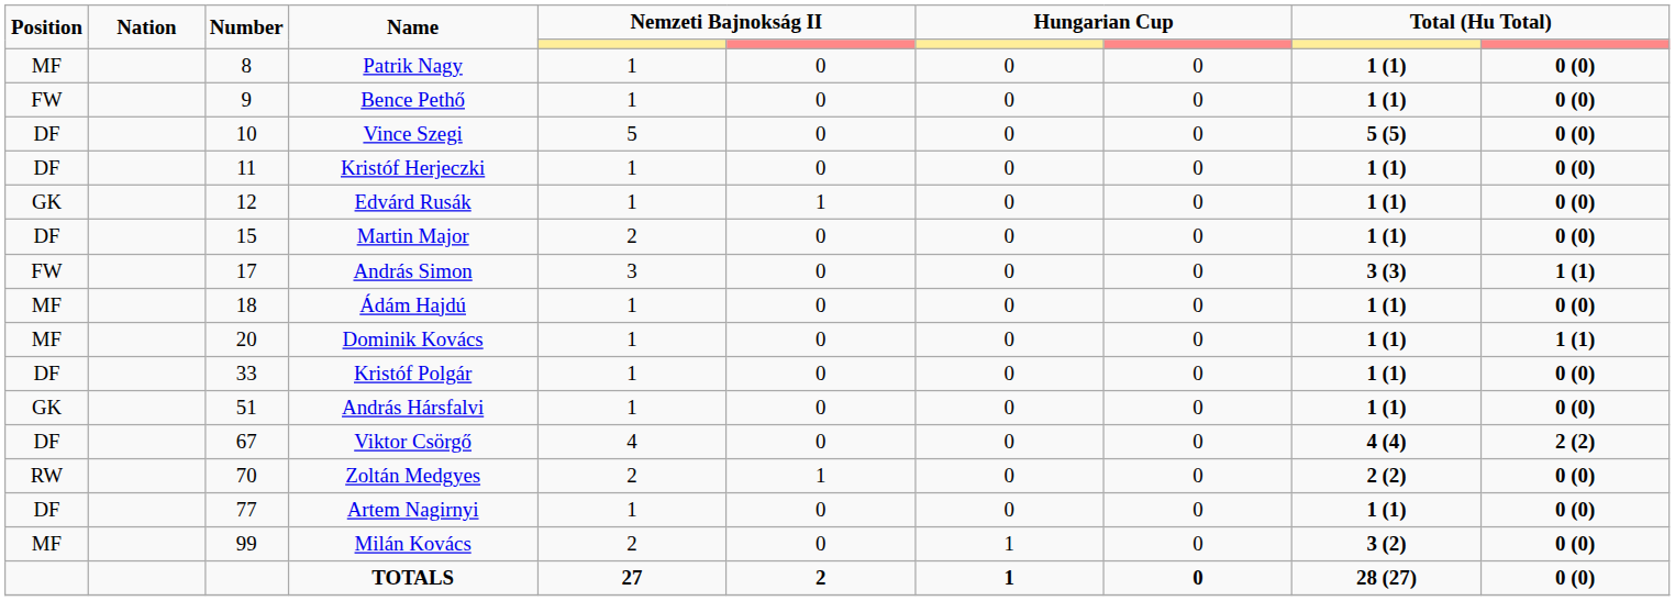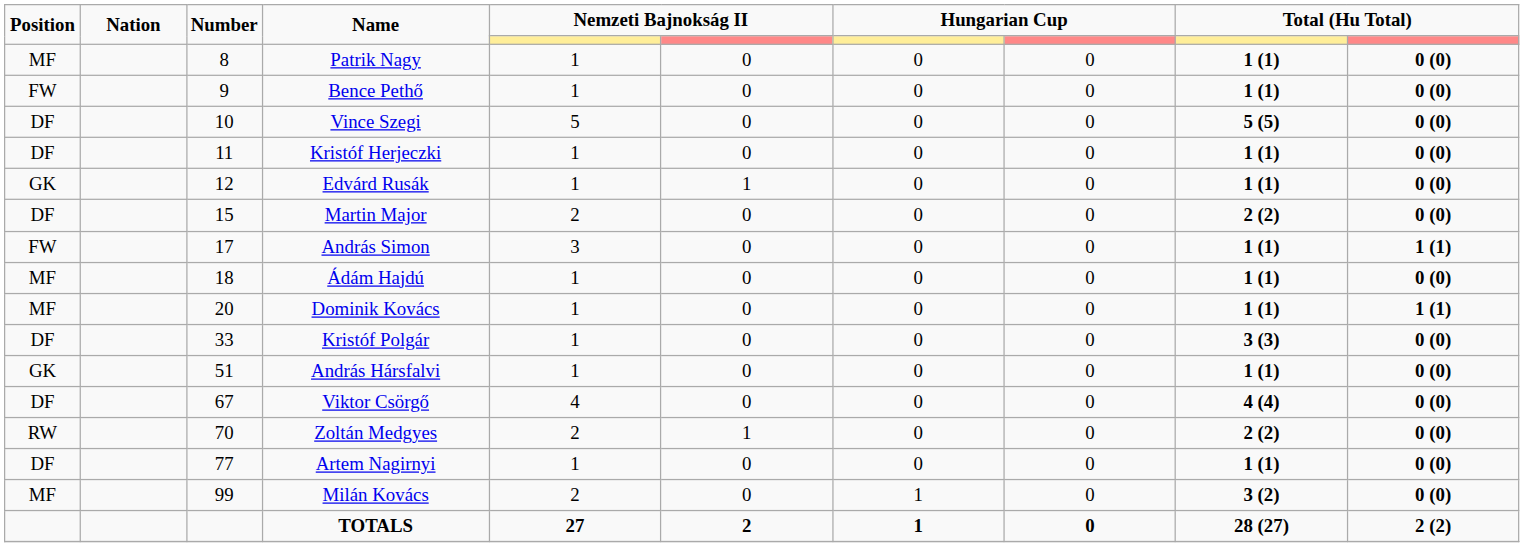Martin Major | column 9: 1 (1) -> 2 (2)
András Simon | column 9: 3 (3) -> 1 (1)
Kristóf Polgár | column 9: 1 (1) -> 3 (3)
Viktor Csörgő | column 10: 2 (2) -> 0 (0)
TOTALS | column 10: 0 (0) -> 2 (2)
